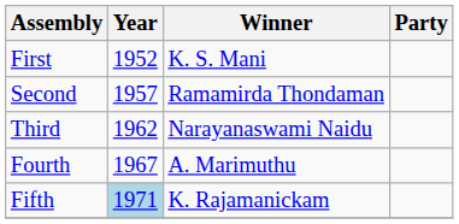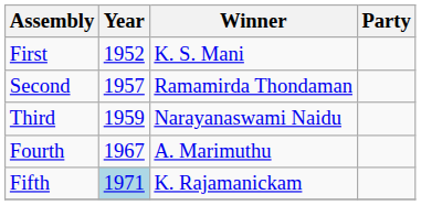Third | Year: 1962 -> 1959
